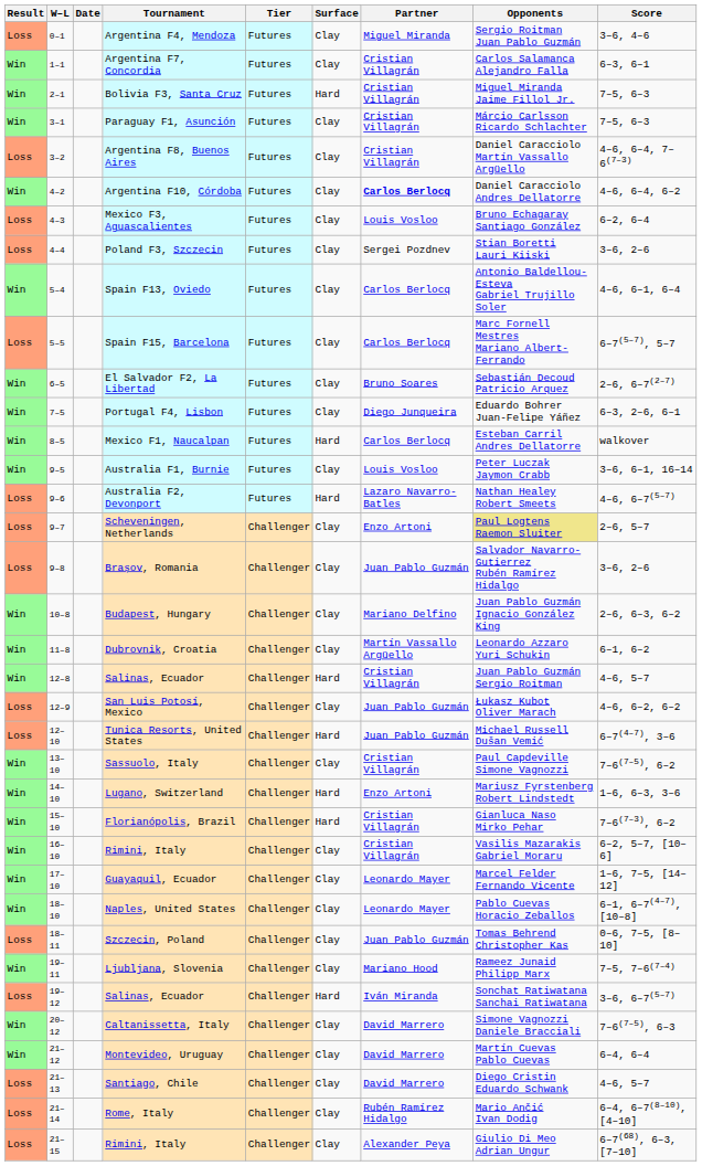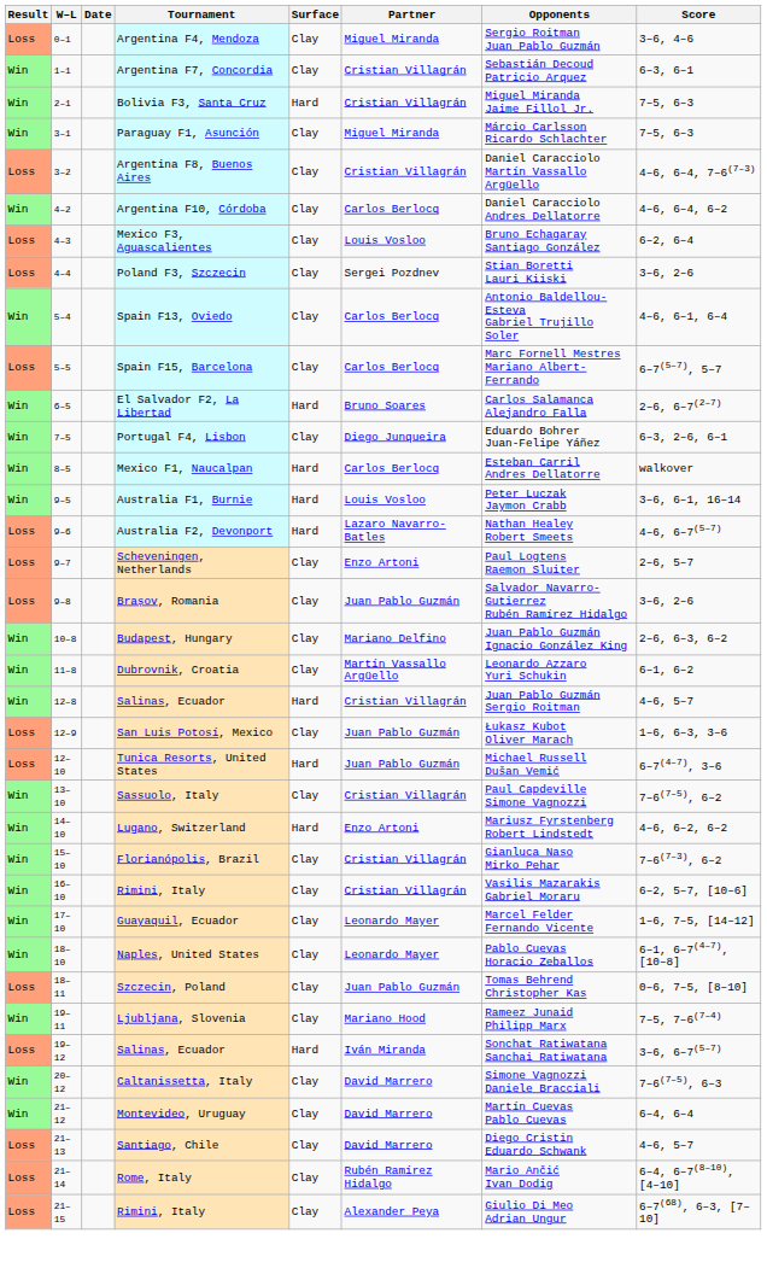- column: Tier | Futures | Futures | Futures | Futures | Futures | Futures | Futures | Futures | Futures | Futures | Futures | Futures | Futures | Futures | Futures | Challenger | Challenger | Challenger | Challenger | Challenger | Challenger | Challenger | Challenger | Challenger | Challenger | Challenger | Challenger | Challenger | Challenger | Challenger | Challenger | Challenger | Challenger | Challenger | Challenger | Challenger
Argentina F7, Concordia | Opponents: Carlos Salamanca Alejandro Falla -> Sebastián Decoud Patricio Arquez
Paraguay F1, Asunción | Partner: Cristian Villagrán -> Miguel Miranda
Argentina F10, Córdoba | Partner: bold -> normal
El Salvador F2, La Libertad | Surface: Clay -> Hard
El Salvador F2, La Libertad | Opponents: Sebastián Decoud Patricio Arquez -> Carlos Salamanca Alejandro Falla
Australia F1, Burnie | Surface: Clay -> Hard
Scheveningen, Netherlands | Opponents: khaki background -> no background
San Luis Potosí, Mexico | Score: 4–6, 6–2, 6–2 -> 1–6, 6–3, 3–6
Lugano, Switzerland | Score: 1–6, 6–3, 3–6 -> 4–6, 6–2, 6–2
Florianópolis, Brazil | Surface: Hard -> Clay
